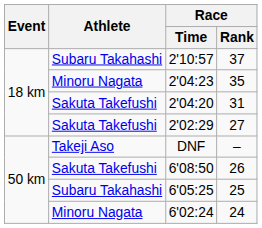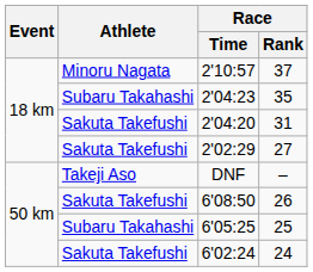2'10:57 | Athlete: Subaru Takahashi -> Minoru Nagata
2'04:23 | Athlete: Minoru Nagata -> Subaru Takahashi
6'02:24 | Athlete: Minoru Nagata -> Sakuta Takefushi
